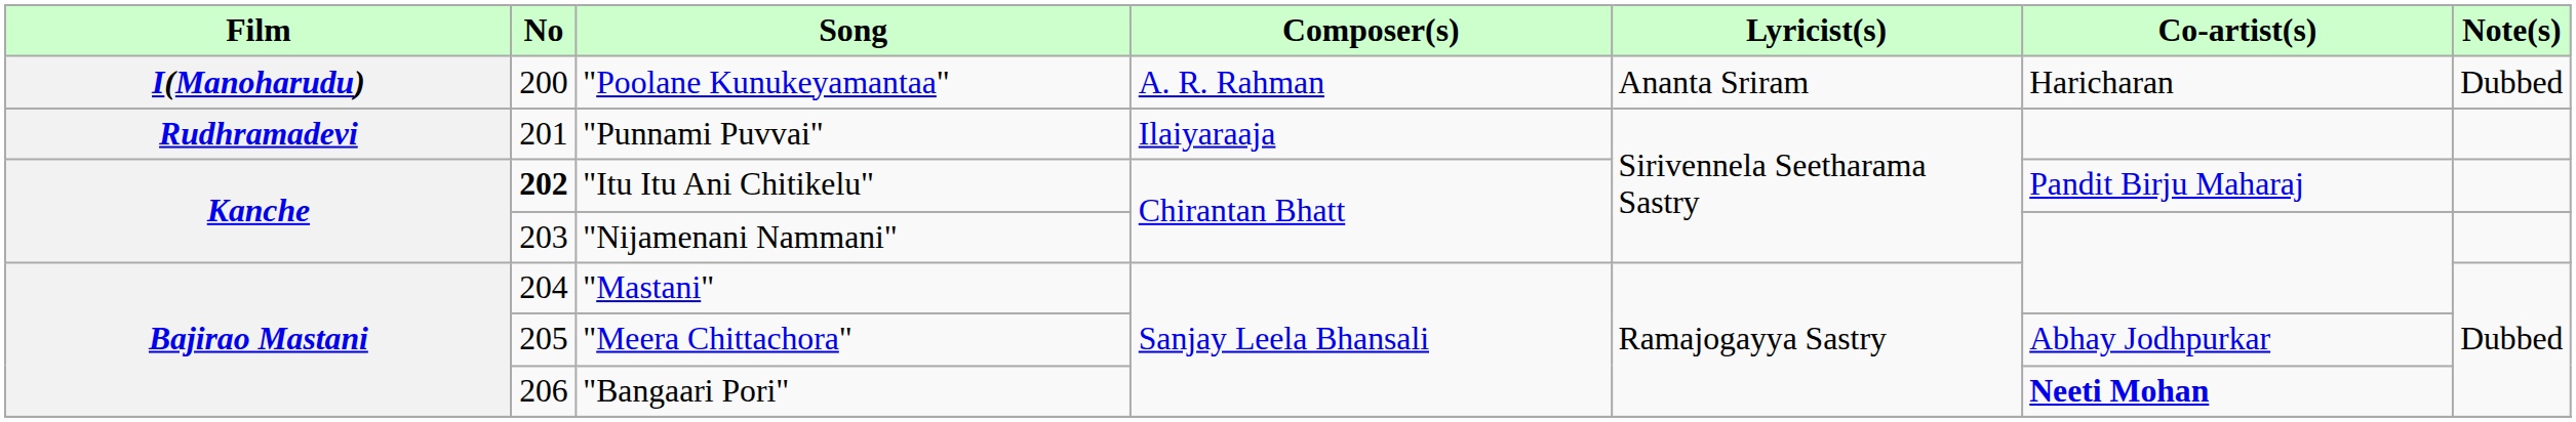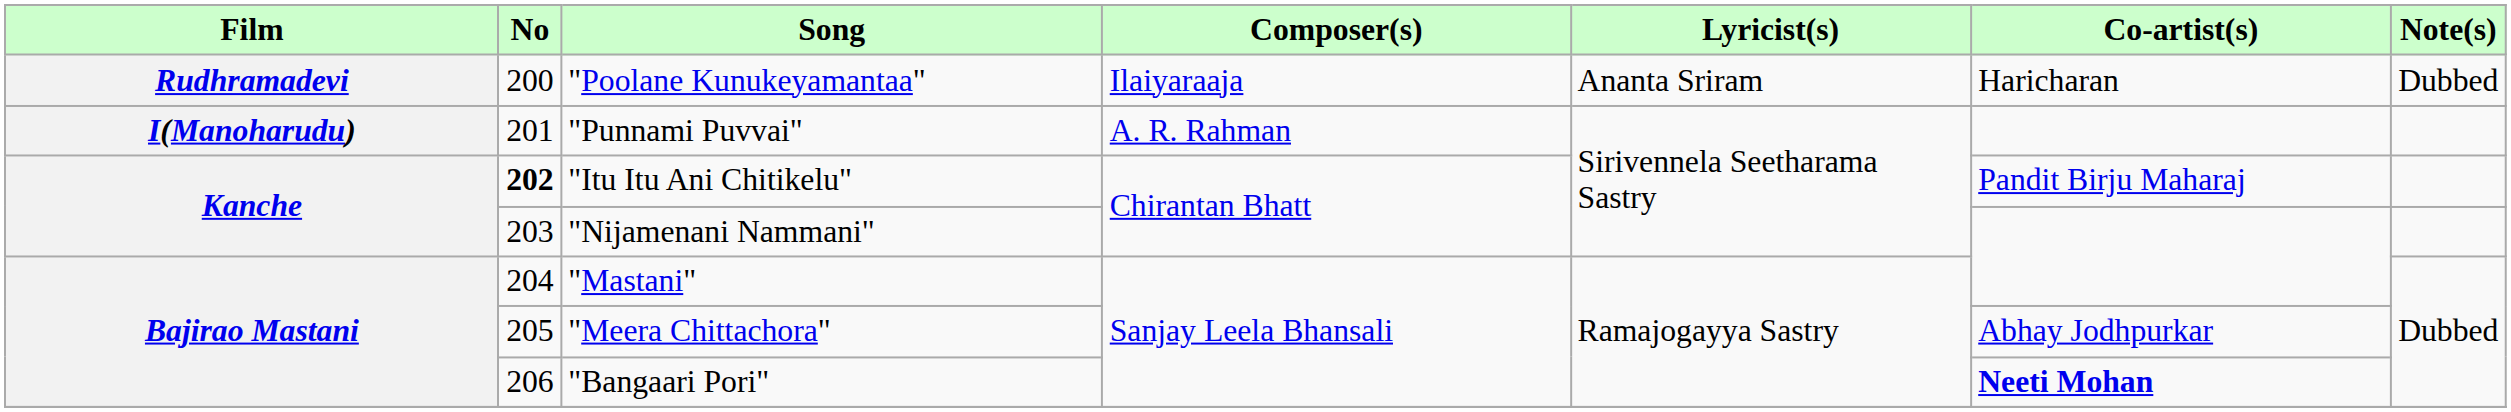"Poolane Kunukeyamantaa" | Film: I(Manoharudu) -> Rudhramadevi
"Poolane Kunukeyamantaa" | Composer(s): A. R. Rahman -> Ilaiyaraaja
"Punnami Puvvai" | Film: Rudhramadevi -> I(Manoharudu)
"Punnami Puvvai" | Composer(s): Ilaiyaraaja -> A. R. Rahman
